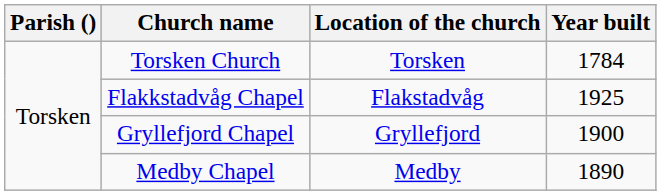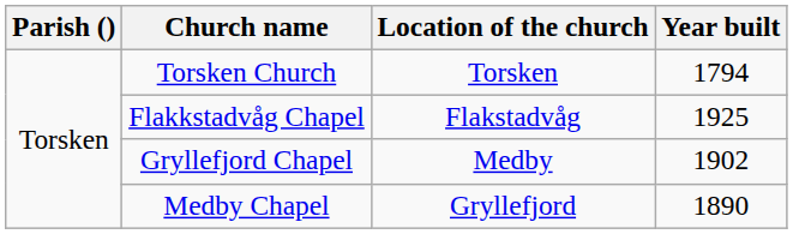Torsken Church | Year built: 1784 -> 1794
Gryllefjord Chapel | Location of the church: Gryllefjord -> Medby
Gryllefjord Chapel | Year built: 1900 -> 1902
Medby Chapel | Location of the church: Medby -> Gryllefjord
